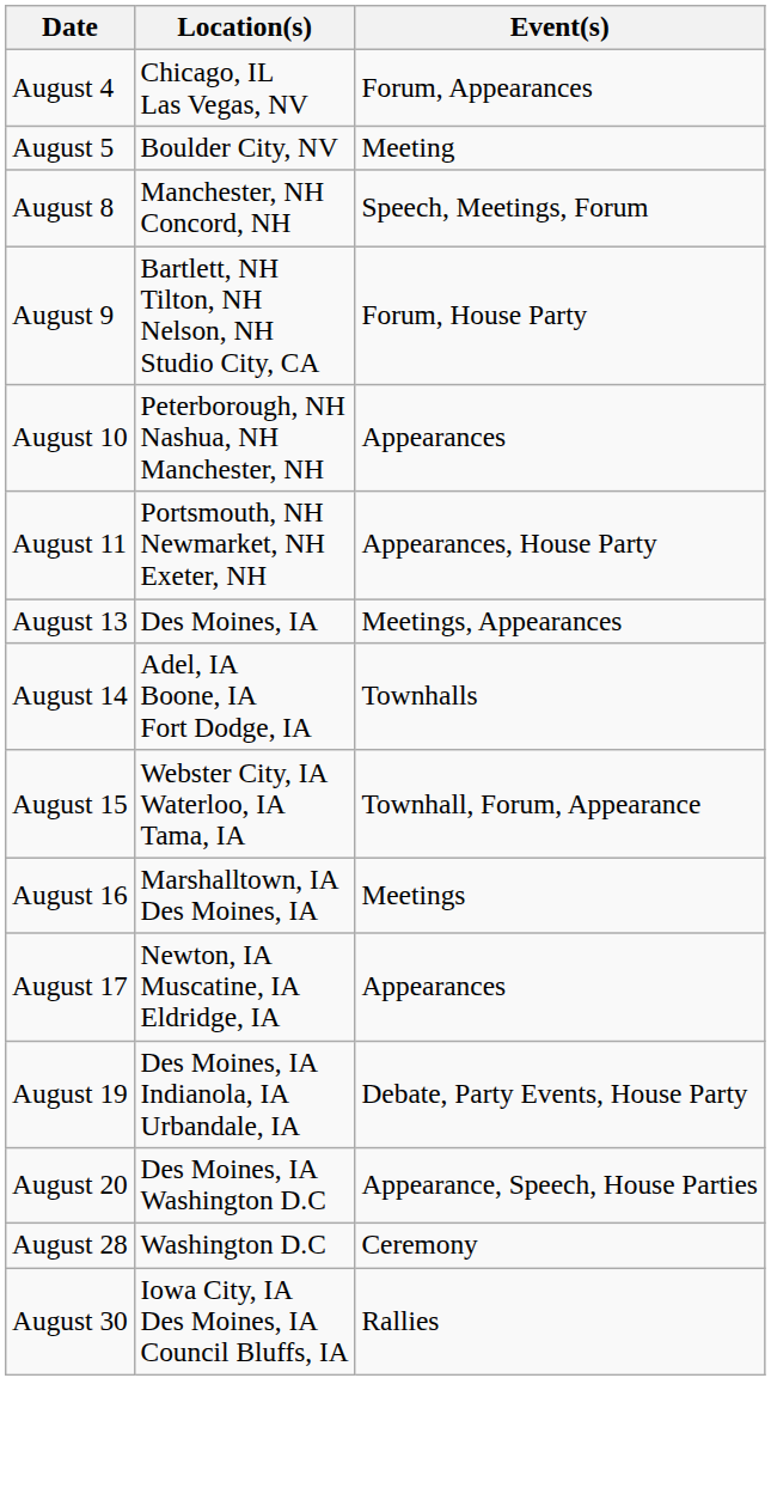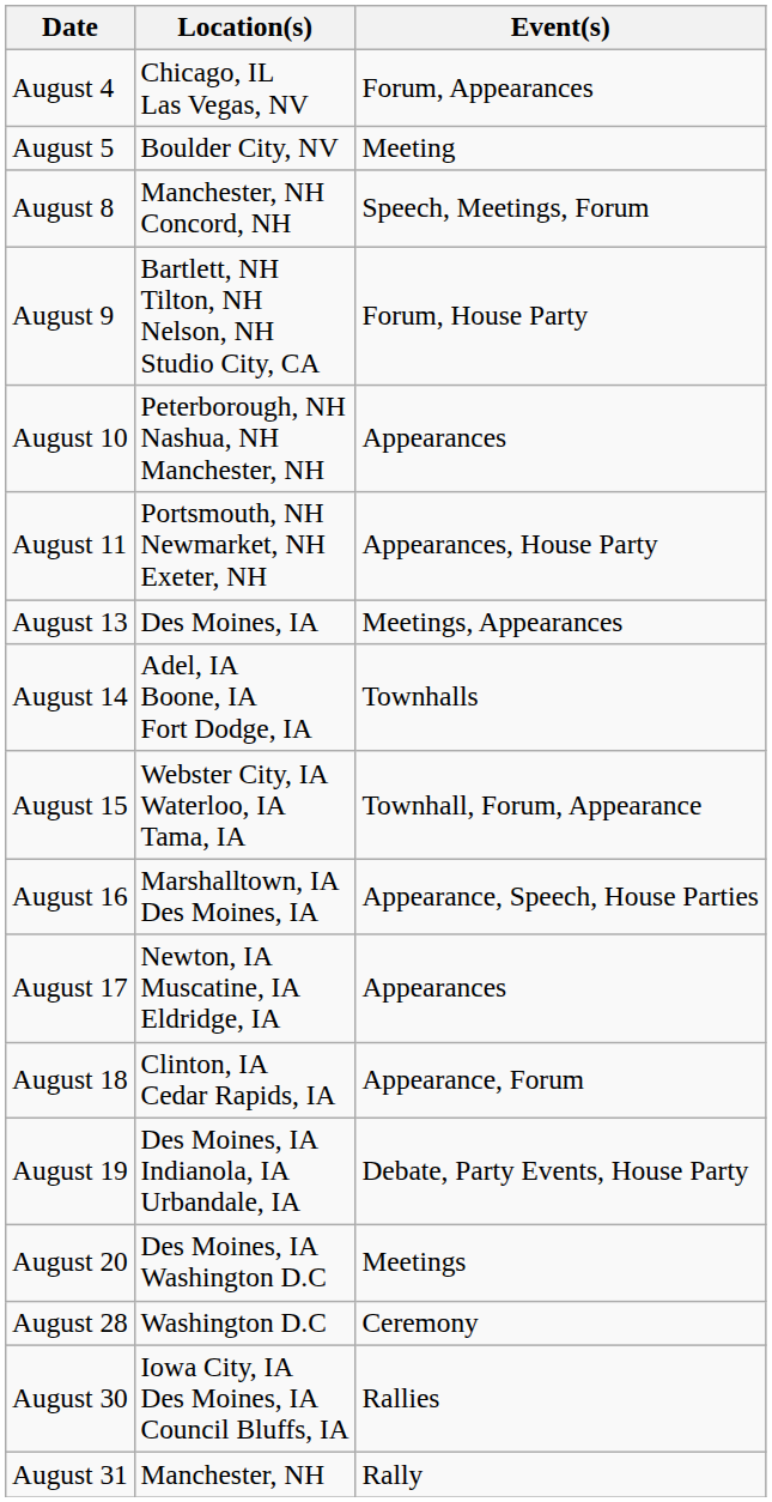August 16 | Event(s): Meetings -> Appearance, Speech, House Parties
+ row: August 18 | Clinton, IA Cedar Rapids, IA | Appearance, Forum
August 20 | Event(s): Appearance, Speech, House Parties -> Meetings
+ row: August 31 | Manchester, NH | Rally
